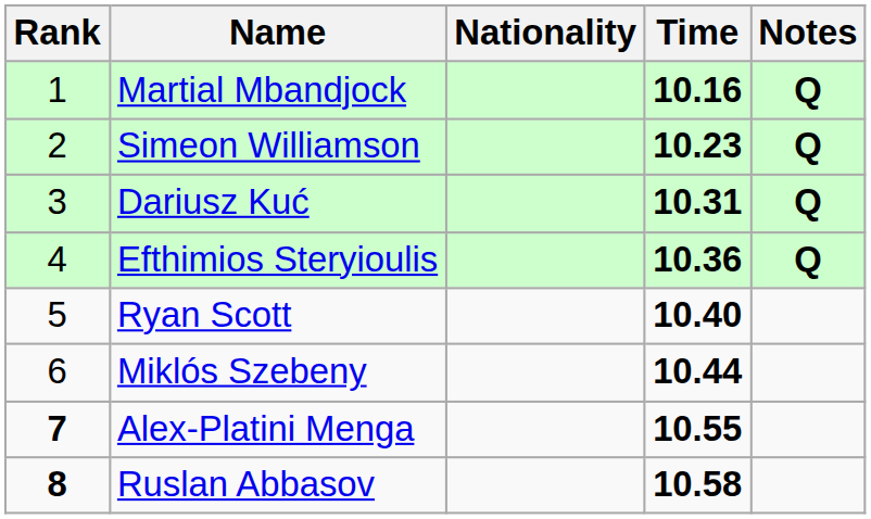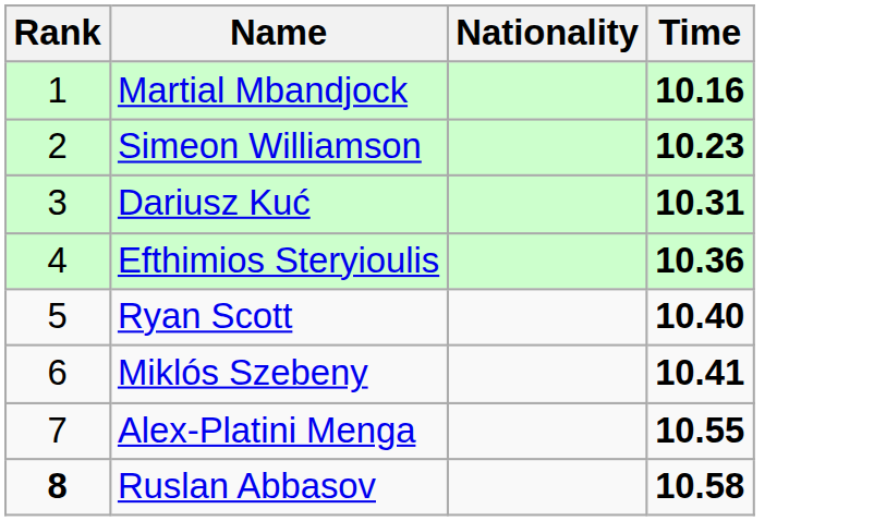- column: Notes | Q | Q | Q | Q
Miklós Szebeny | Time: 10.44 -> 10.41
Alex-Platini Menga | Rank: bold -> normal
